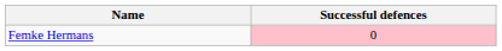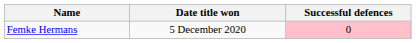+ column: Date title won | 5 December 2020
